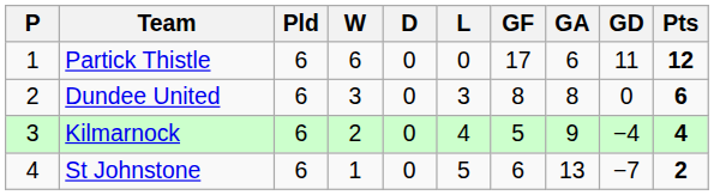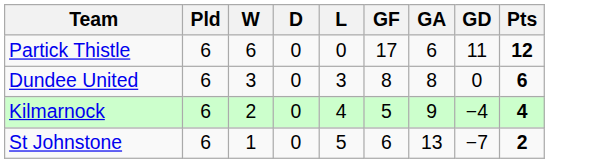- column: P | 1 | 2 | 3 | 4
